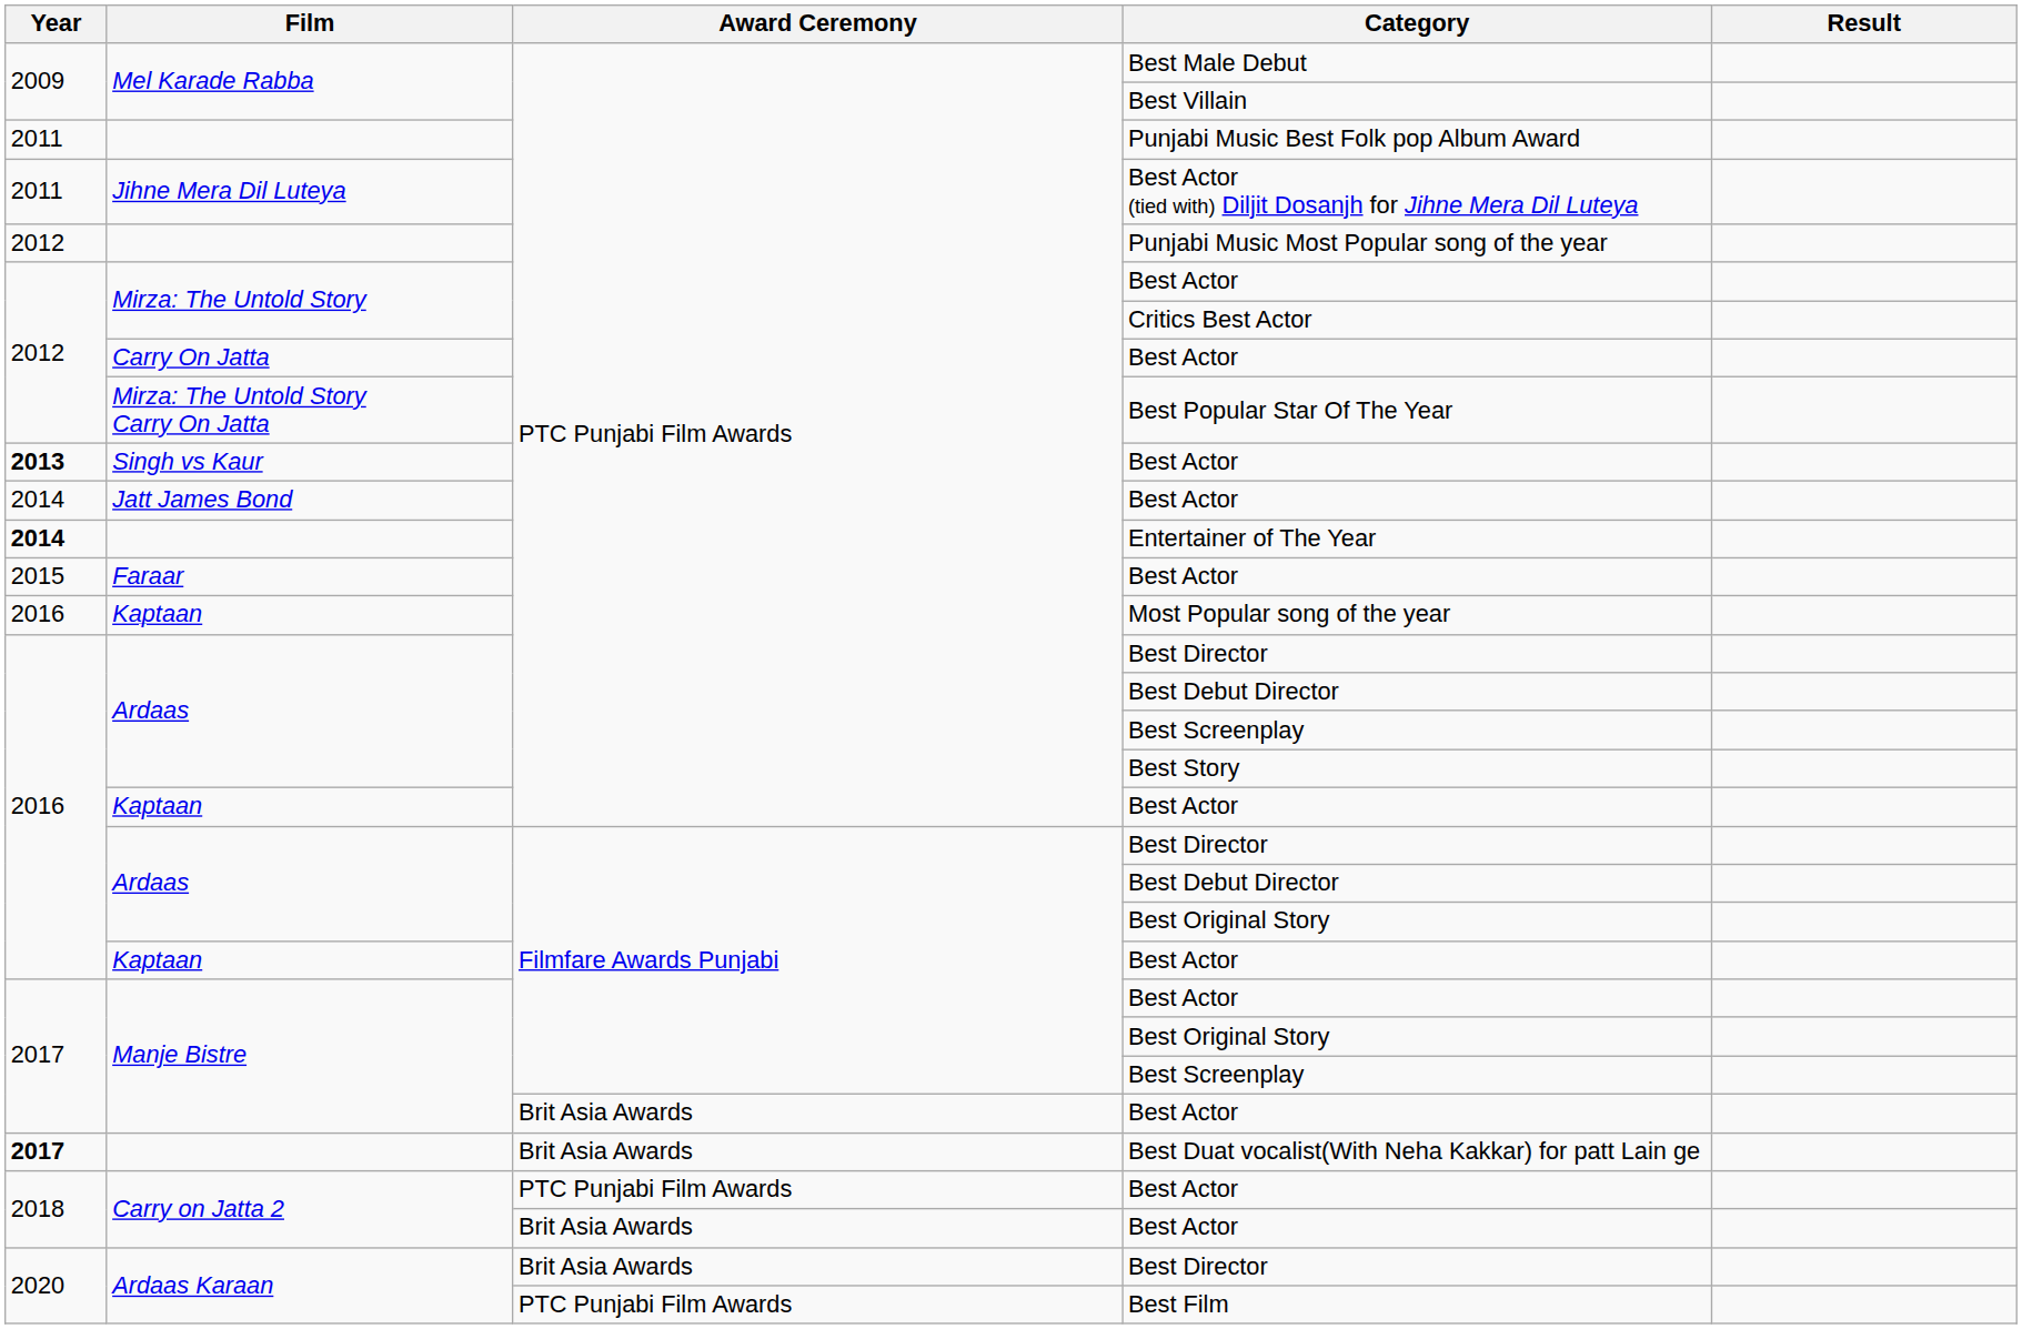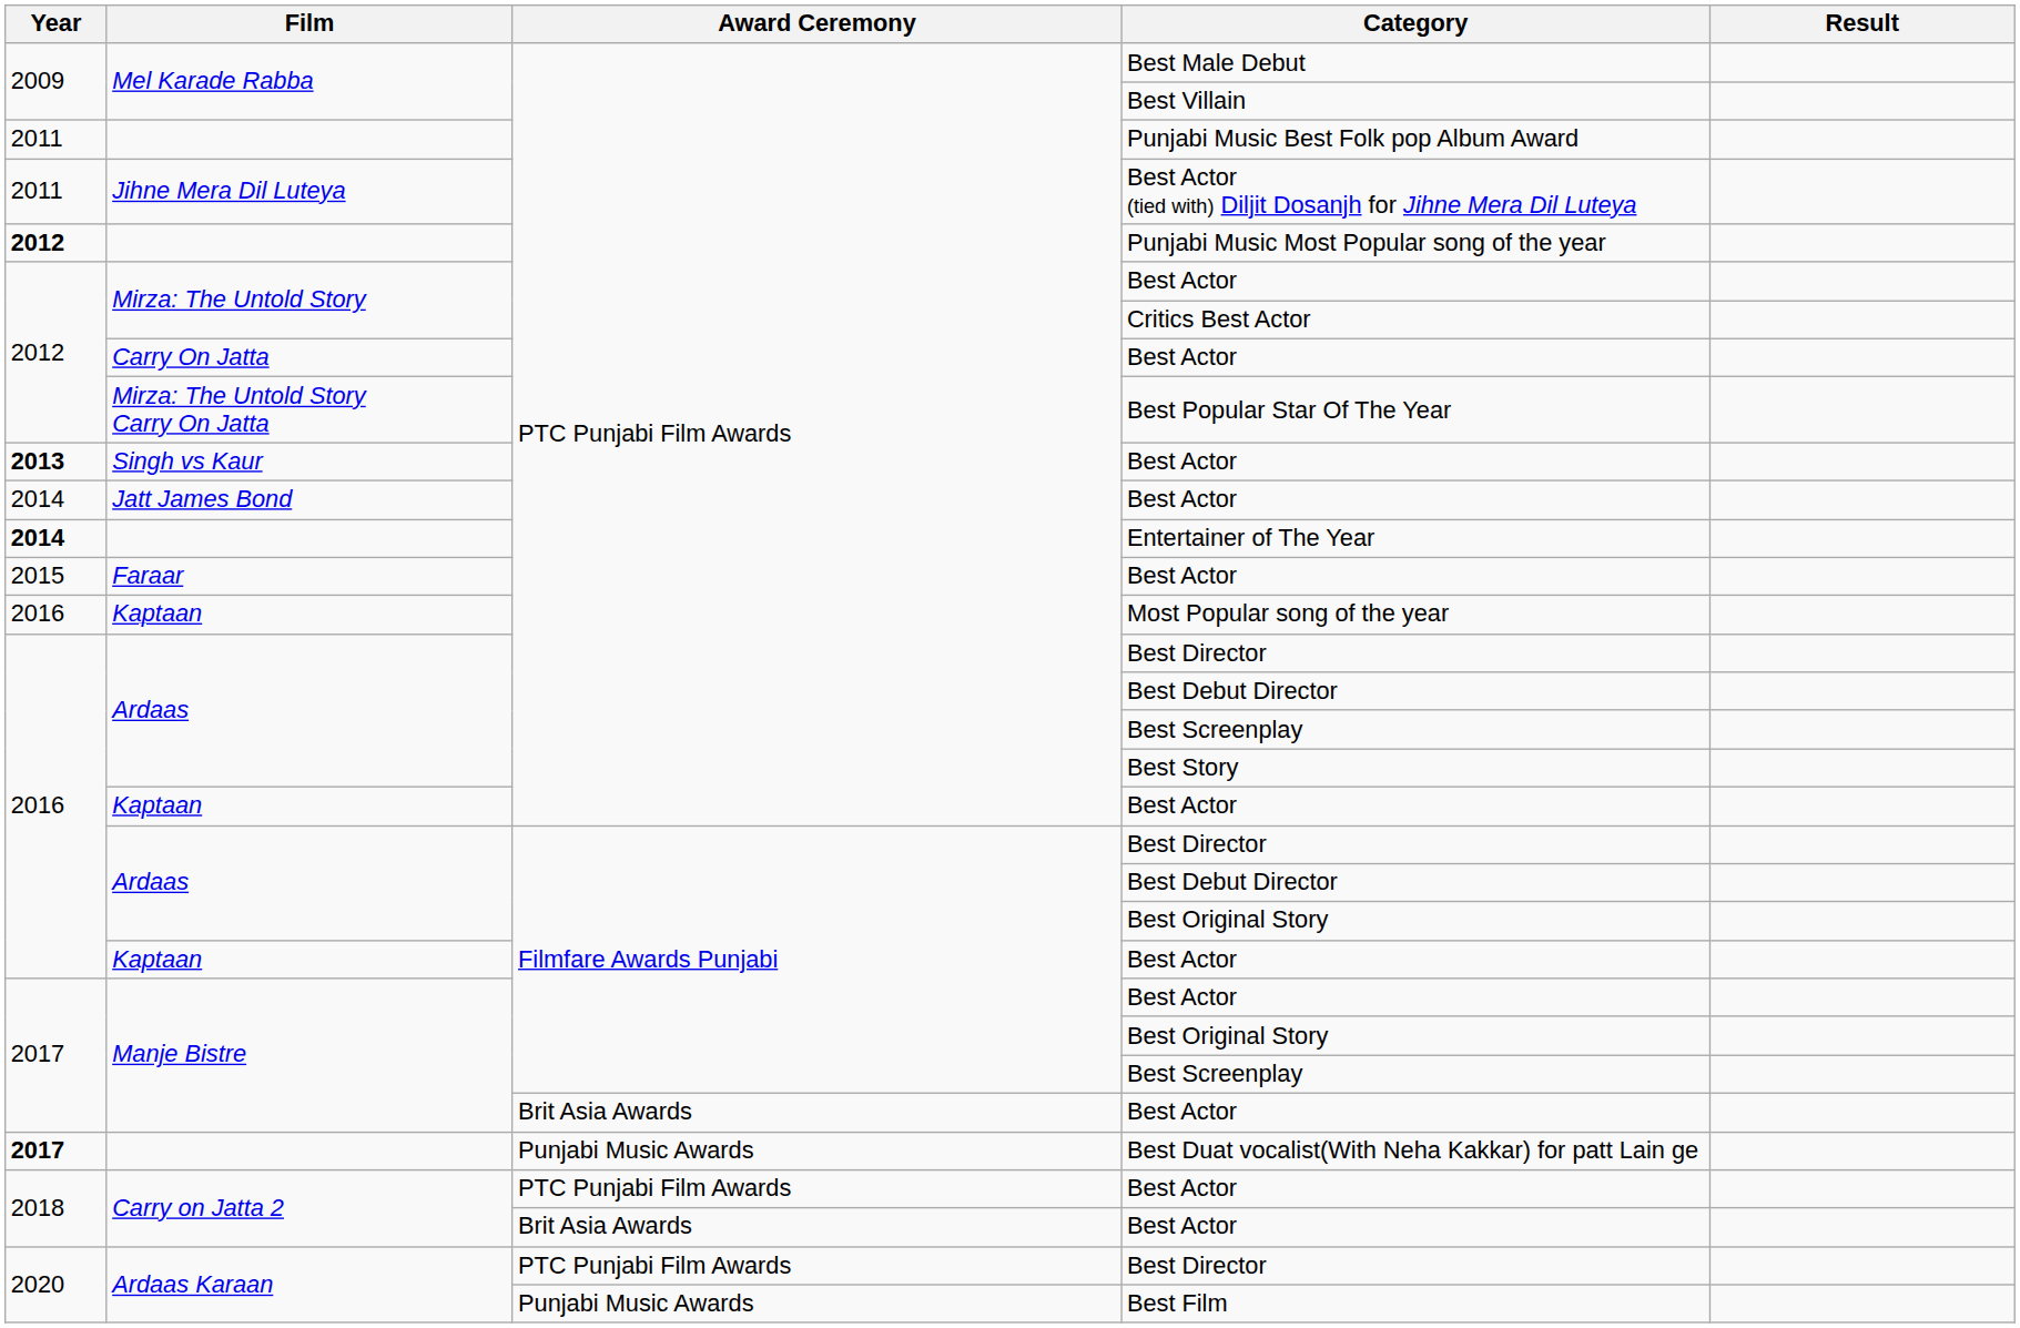Punjabi Music Most Popular song of the year | Year: normal -> bold
Best Duat vocalist(With Neha Kakkar) for patt Lain ge | Award Ceremony: Brit Asia Awards -> Punjabi Music Awards
Ardaas Karaan / Best Director | Award Ceremony: Brit Asia Awards -> PTC Punjabi Film Awards
Best Film | Award Ceremony: PTC Punjabi Film Awards -> Punjabi Music Awards
